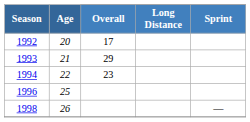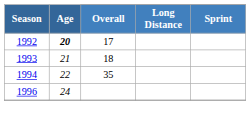1992 | Age: normal -> bold
1993 | Overall: 29 -> 18
1994 | Overall: 23 -> 35
1996 | Age: 25 -> 24
- row: 1998 | 26 | —
